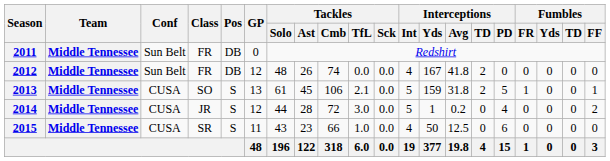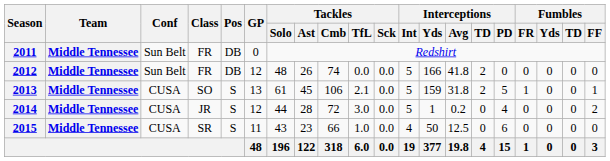2012 | Interceptions / Int: 4 -> 5
2012 | Interceptions / Yds: 167 -> 166
